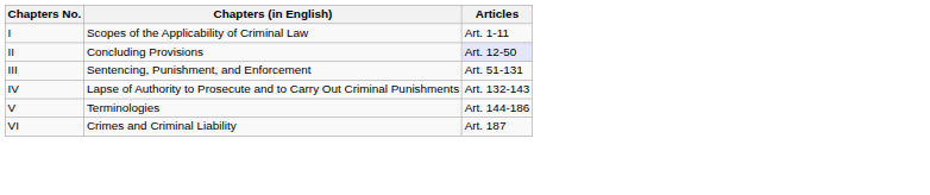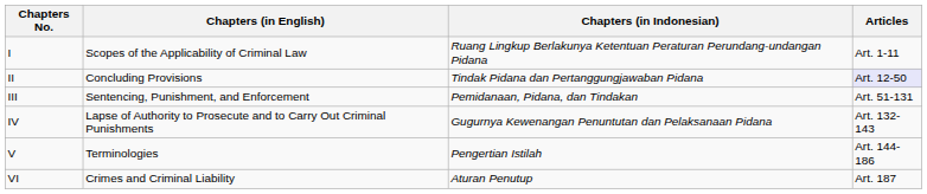+ column: Chapters (in Indonesian) | Ruang Lingkup Berlakunya Ketentuan Peraturan Perundang-undangan Pidana | Tindak Pidana dan Pertanggungjawaban Pidana | Pemidanaan, Pidana, dan Tindakan | Gugurnya Kewenangan Penuntutan dan Pelaksanaan Pidana | Pengertian Istilah | Aturan Penutup
